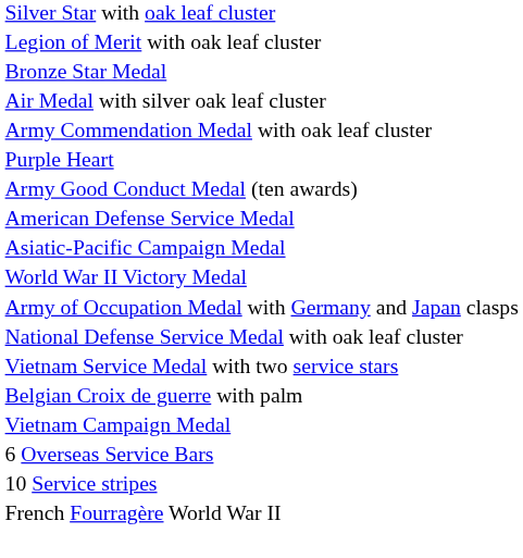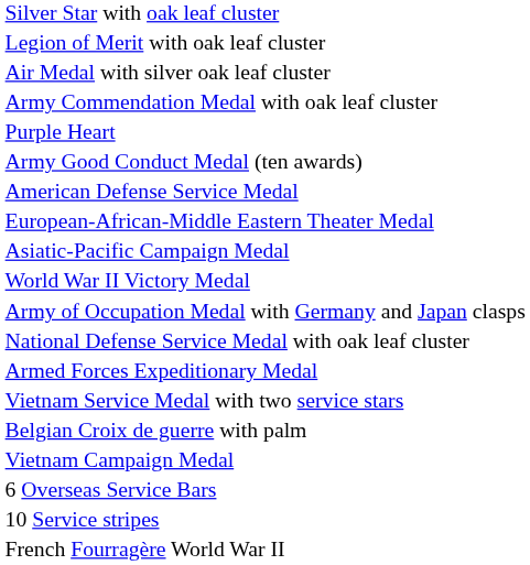- row: Bronze Star Medal
+ row: European-African-Middle Eastern Theater Medal
+ row: Armed Forces Expeditionary Medal
